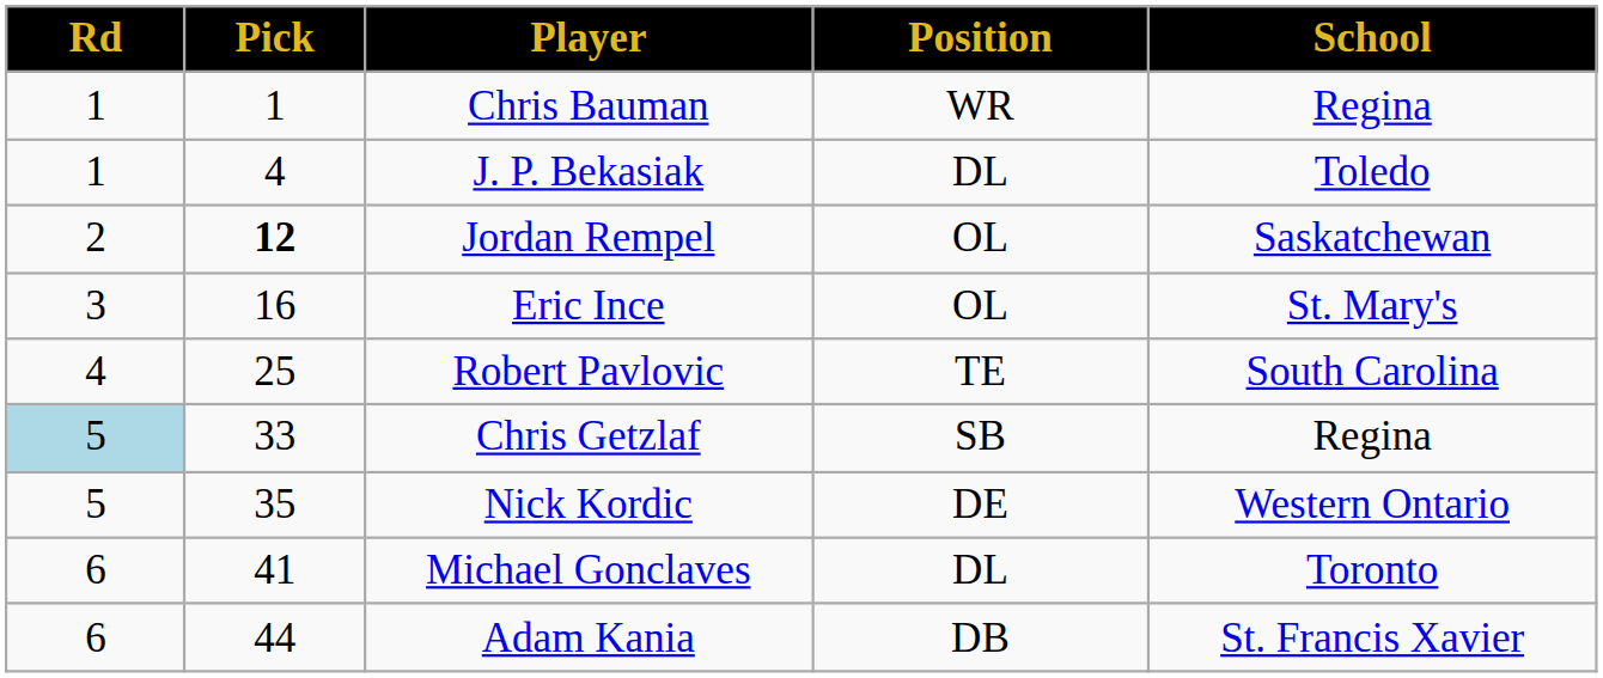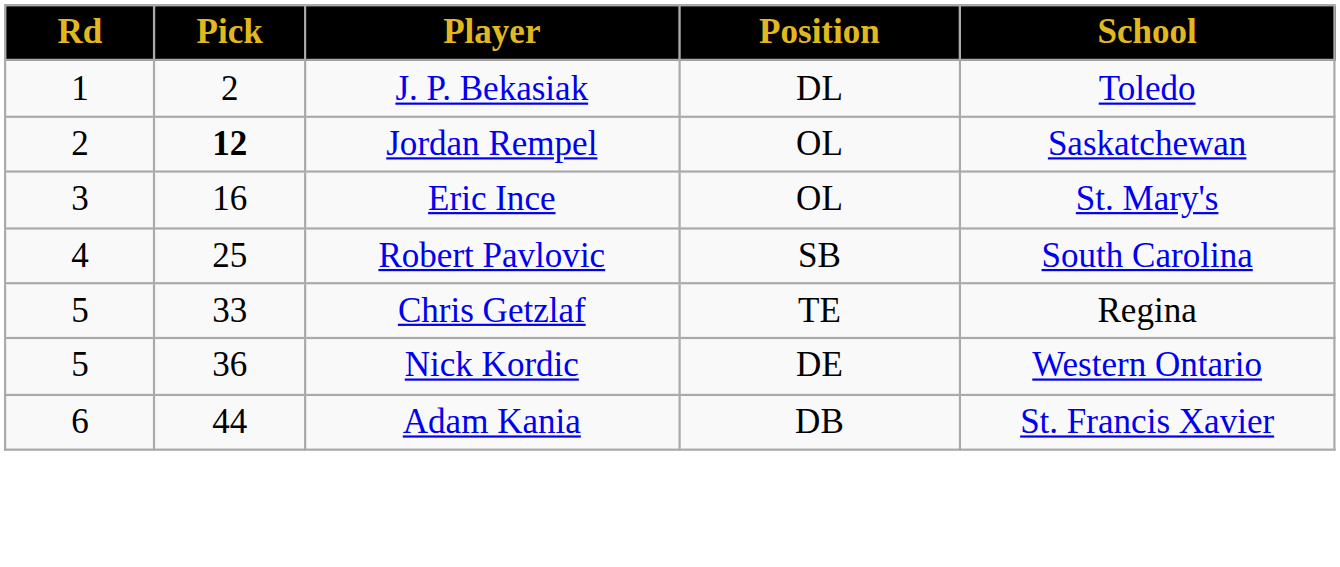- row: 1 | 1 | Chris Bauman | WR | Regina
J. P. Bekasiak | Pick: 4 -> 2
Robert Pavlovic | Position: TE -> SB
Chris Getzlaf | Rd: lightblue background -> no background
Chris Getzlaf | Position: SB -> TE
Nick Kordic | Pick: 35 -> 36
- row: 6 | 41 | Michael Gonclaves | DL | Toronto
